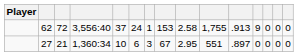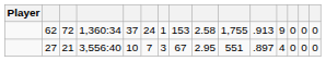62 | column 4: 3,556:40 -> 1,360:34
27 | column 4: 1,360:34 -> 3,556:40
27 | column 6: 6 -> 7
27 | column 12: 0 -> 4
